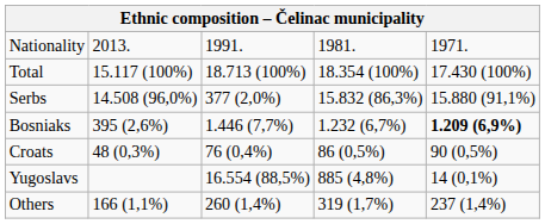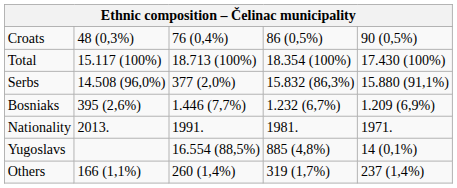rows swapped: Nationality <-> Croats
Bosniaks | column 5: bold -> normal
